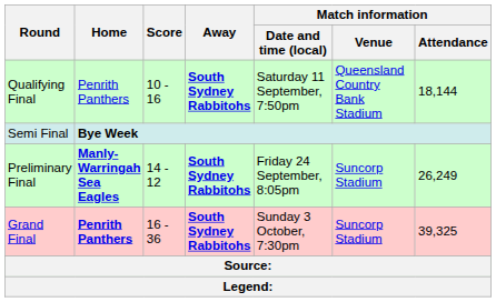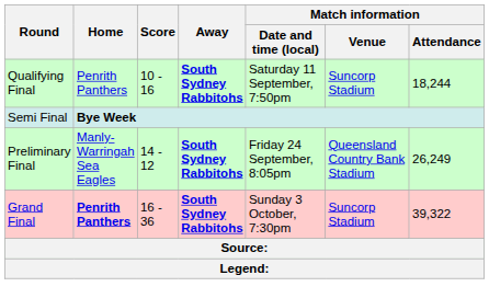Qualifying Final | Match information / Venue: Queensland Country Bank Stadium -> Suncorp Stadium
Qualifying Final | Match information / Attendance: 18,144 -> 18,244
Preliminary Final | Home: bold -> normal
Preliminary Final | Match information / Venue: Suncorp Stadium -> Queensland Country Bank Stadium
Grand Final | Match information / Attendance: 39,325 -> 39,322
